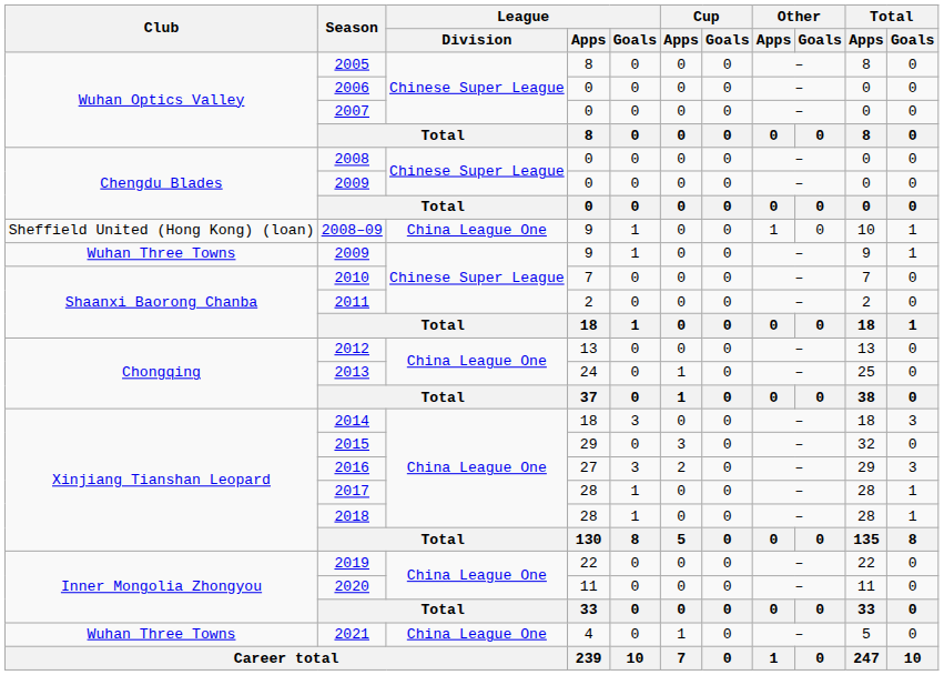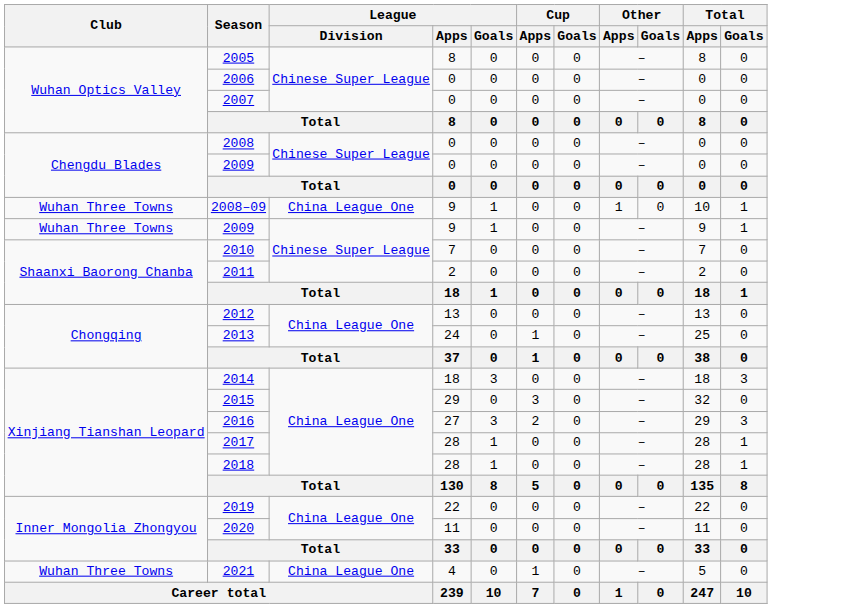2008–09 | Club: Sheffield United (Hong Kong) (loan) -> Wuhan Three Towns
